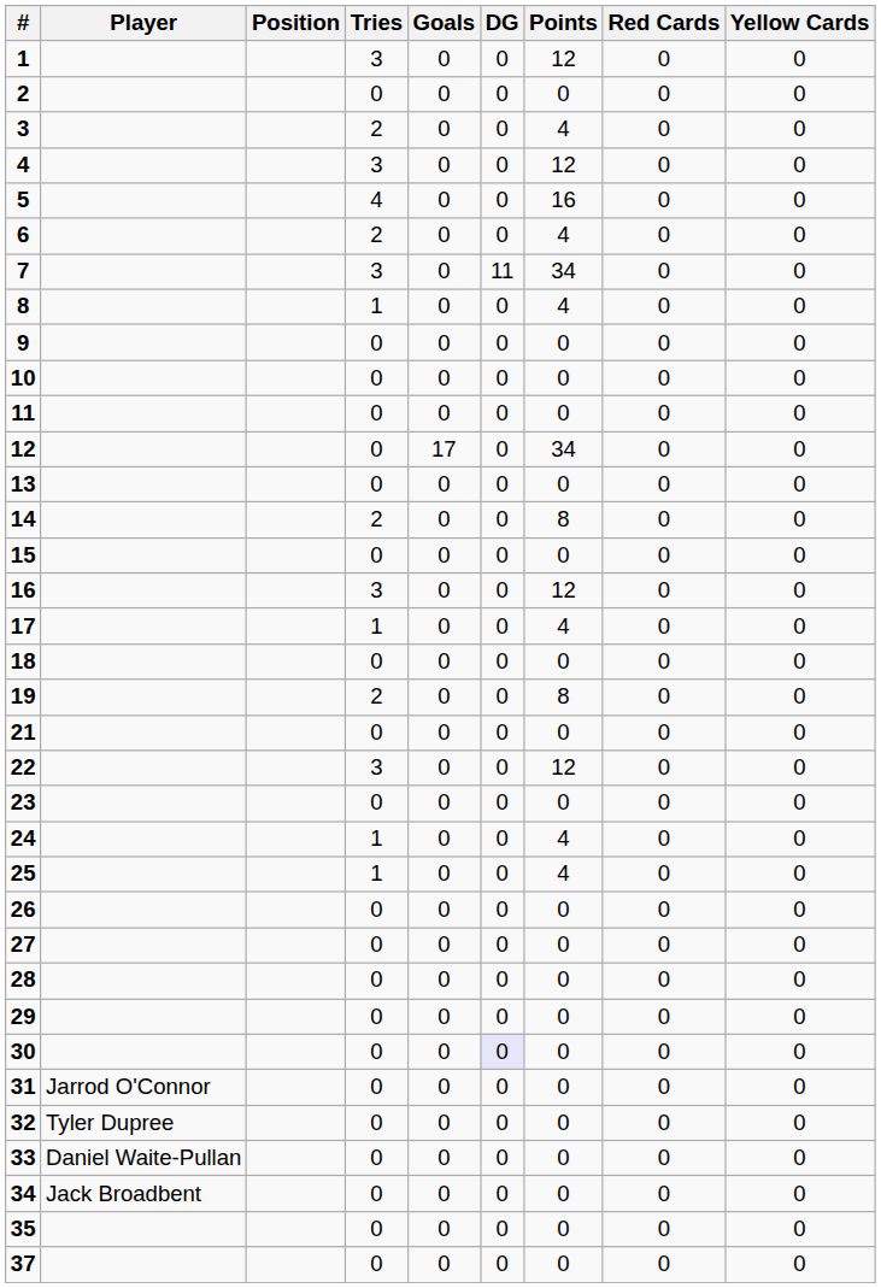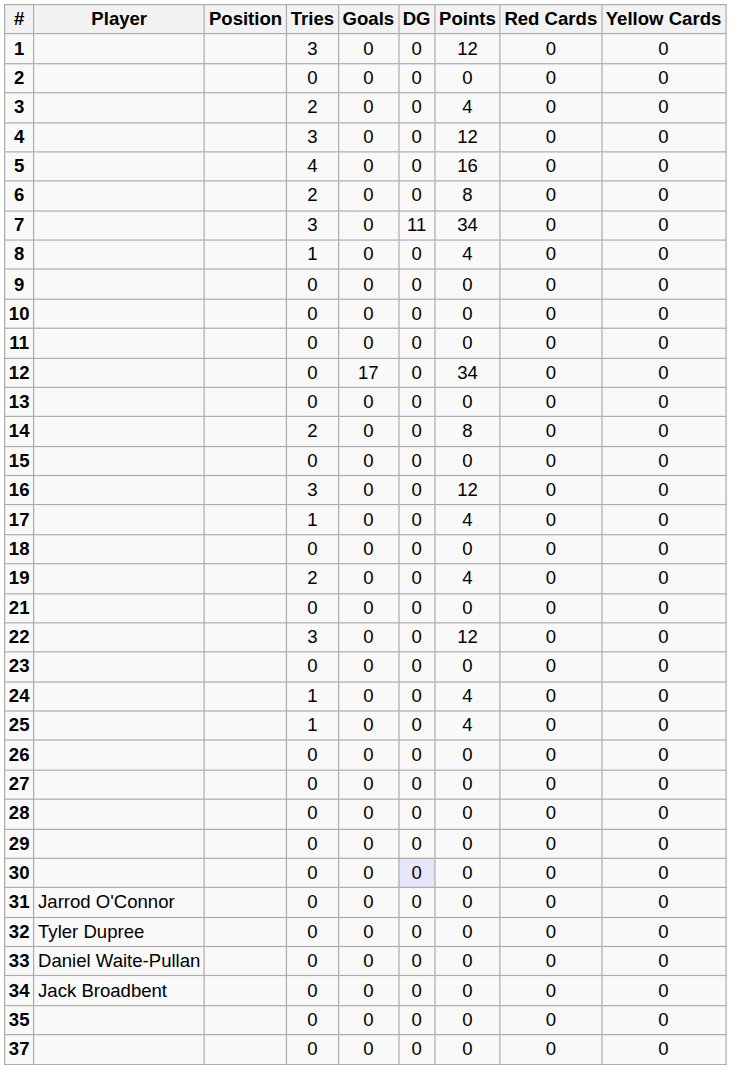6 | Points: 4 -> 8
19 | Points: 8 -> 4
